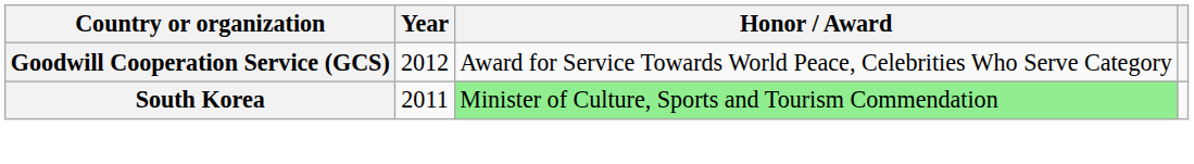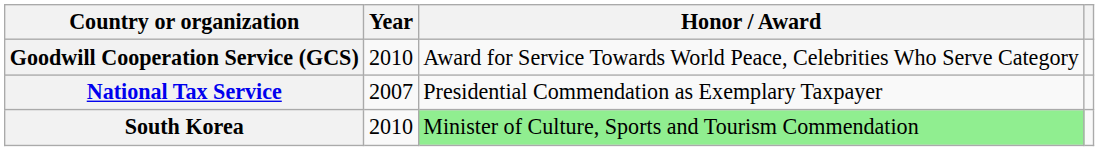Goodwill Cooperation Service (GCS) | Year: 2012 -> 2010
+ row: National Tax Service | 2007 | Presidential Commendation as Exemplary Taxpayer
South Korea | Year: 2011 -> 2010
